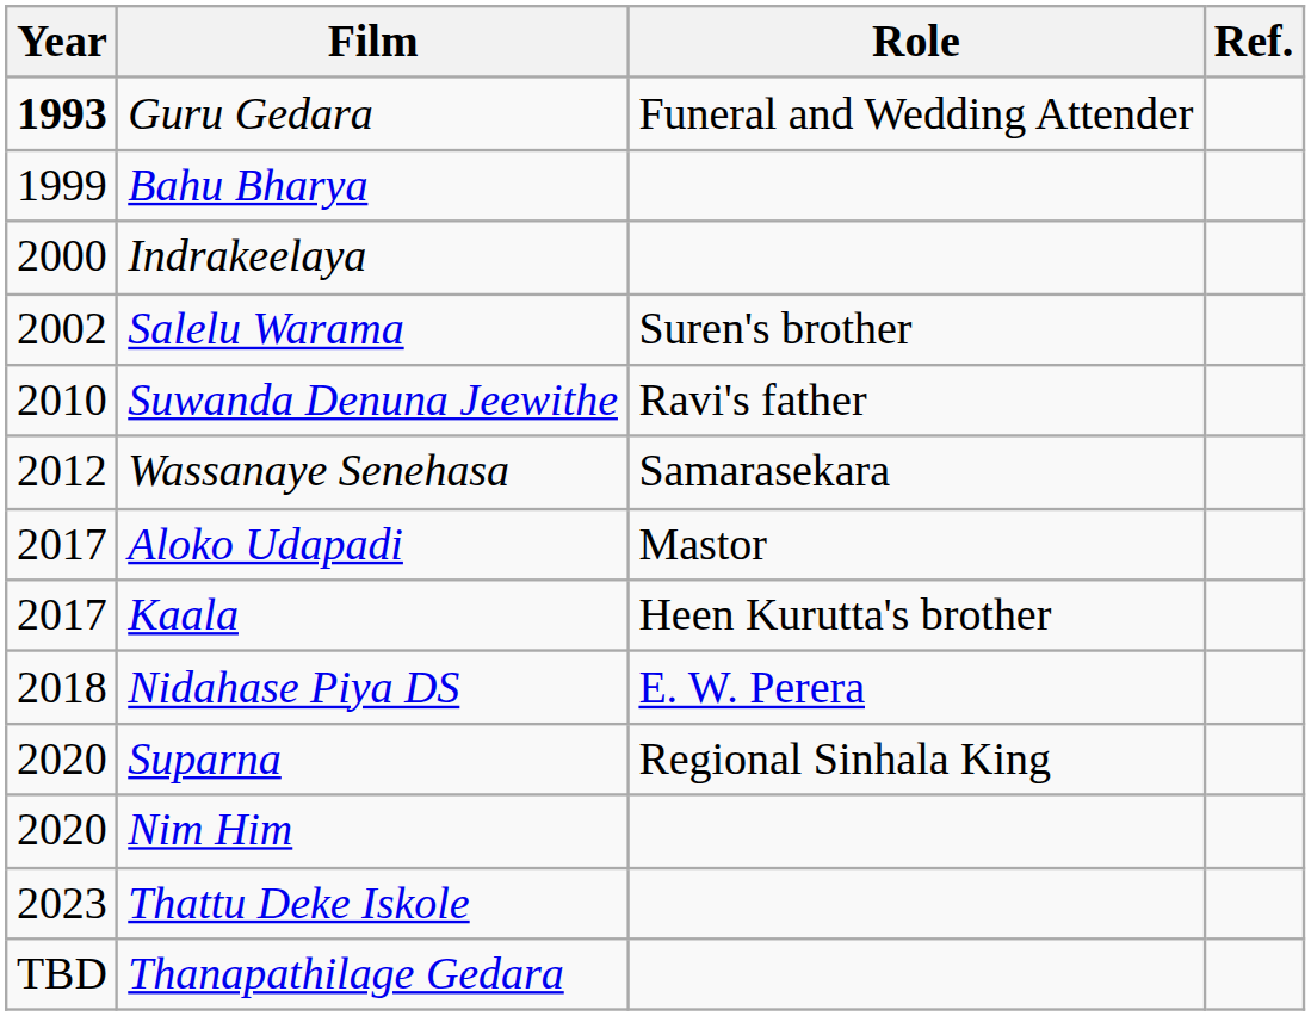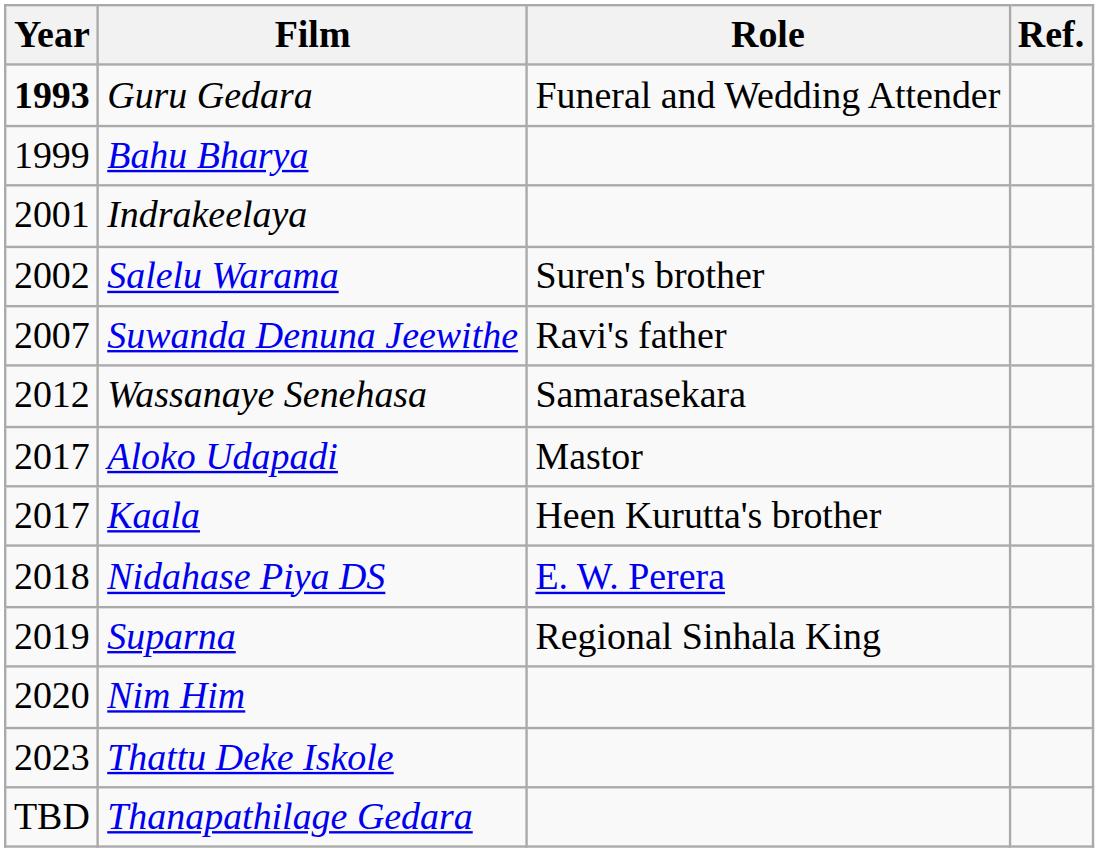Indrakeelaya | Year: 2000 -> 2001
Suwanda Denuna Jeewithe | Year: 2010 -> 2007
Suparna | Year: 2020 -> 2019
